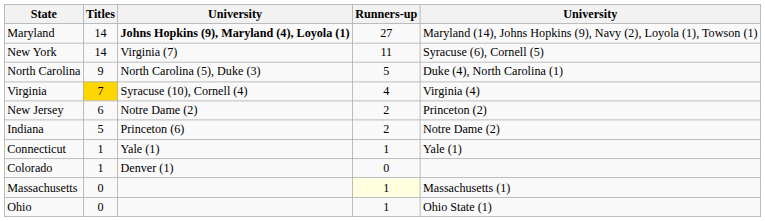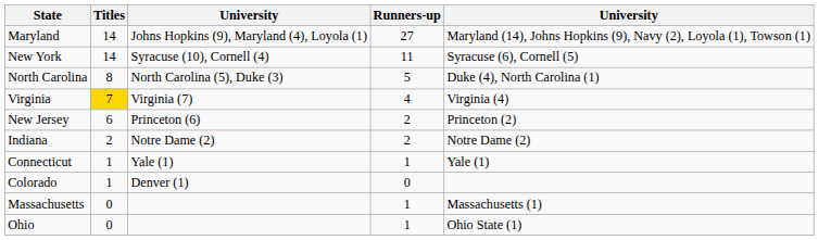Maryland | column 3: bold -> normal
New York | column 3: Virginia (7) -> Syracuse (10), Cornell (4)
North Carolina | Titles: 9 -> 8
Virginia | column 3: Syracuse (10), Cornell (4) -> Virginia (7)
New Jersey | column 3: Notre Dame (2) -> Princeton (6)
Indiana | Titles: 5 -> 2
Indiana | column 3: Princeton (6) -> Notre Dame (2)
Massachusetts | Runners-up: lightyellow background -> no background
